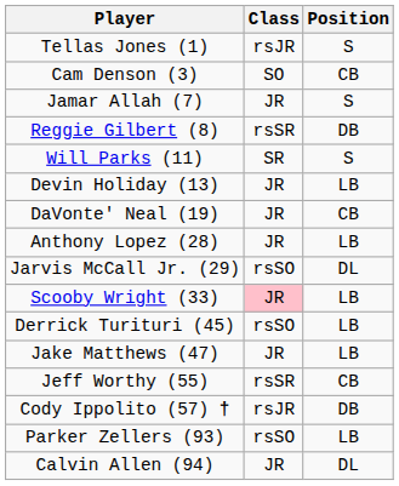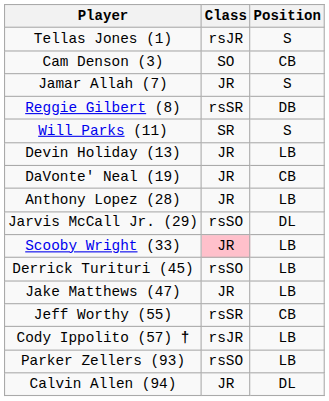Cody Ippolito (57) † | Position: DB -> LB
